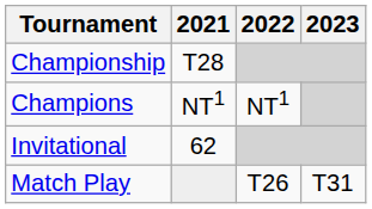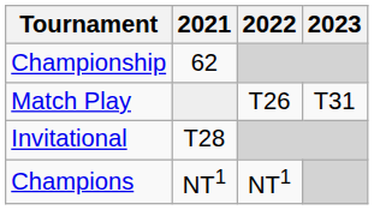Championship | 2021: T28 -> 62
rows swapped: Match Play <-> Champions
Invitational | 2021: 62 -> T28
